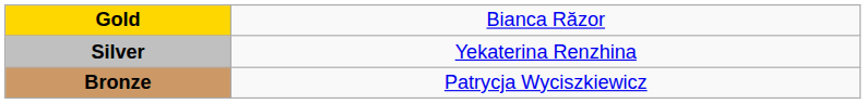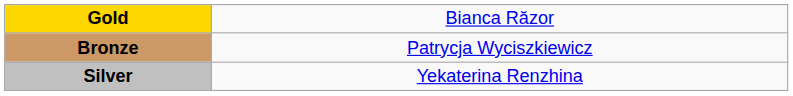rows swapped: Silver <-> Bronze
